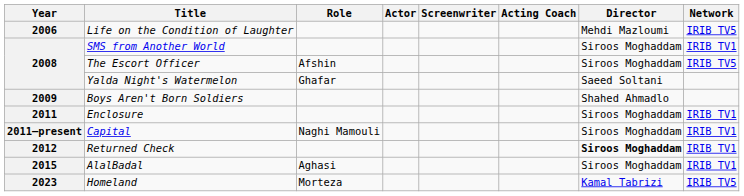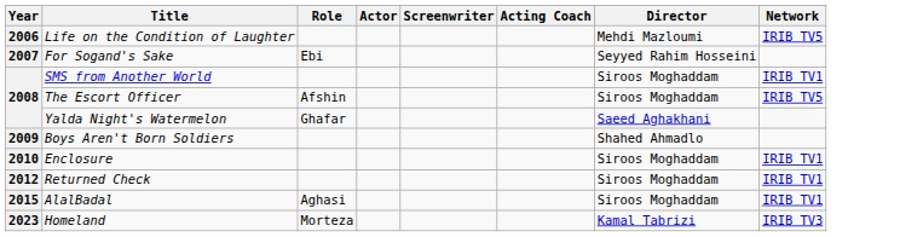+ row: 2007 | For Sogand's Sake | Ebi | Seyyed Rahim Hosseini
Yalda Night's Watermelon | Director: Saeed Soltani -> Saeed Aghakhani
Enclosure | Year: 2011 -> 2010
- row: 2011–present | Capital | Naghi Mamouli | Siroos Moghaddam | IRIB TV1
Returned Check | Director: bold -> normal
Homeland | Network: IRIB TV5 -> IRIB TV3
